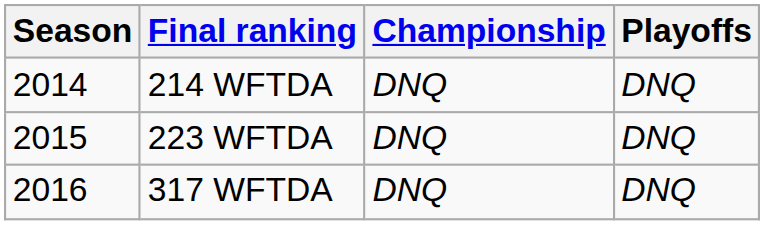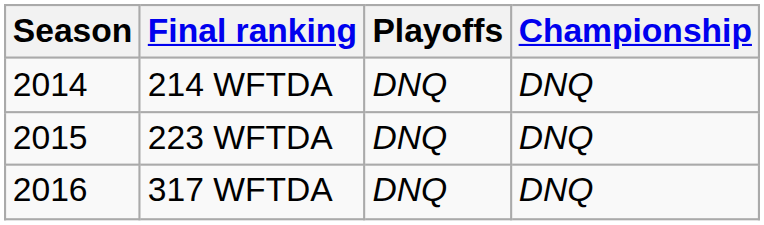columns swapped: Playoffs <-> Championship
